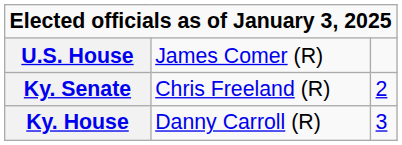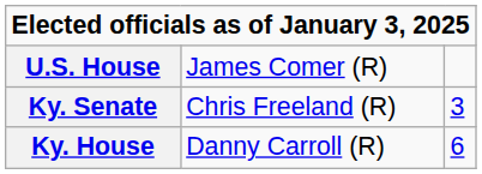Ky. Senate | column 3: 2 -> 3
Ky. House | column 3: 3 -> 6
